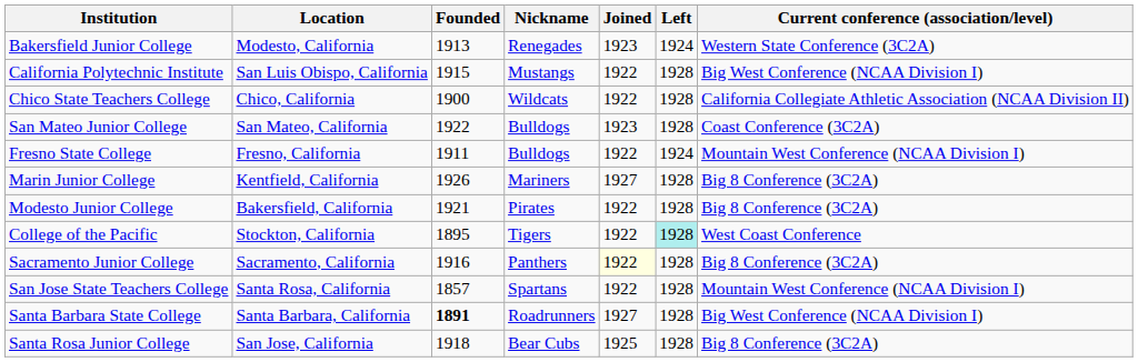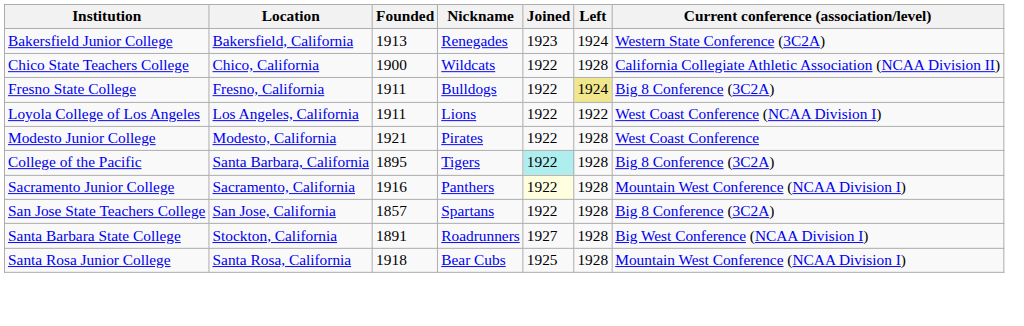Bakersfield Junior College | Location: Modesto, California -> Bakersfield, California
- row: California Polytechnic Institute | San Luis Obispo, California | 1915 | Mustangs | 1922 | 1928 | Big West Conference (NCAA Division I)
- row: San Mateo Junior College | San Mateo, California | 1922 | Bulldogs | 1923 | 1928 | Coast Conference (3C2A)
Fresno State College | Left: no background -> khaki background
Fresno State College | Current conference (association/level): Mountain West Conference (NCAA Division I) -> Big 8 Conference (3C2A)
+ row: Loyola College of Los Angeles | Los Angeles, California | 1911 | Lions | 1922 | 1922 | West Coast Conference (NCAA Division I)
- row: Marin Junior College | Kentfield, California | 1926 | Mariners | 1927 | 1928 | Big 8 Conference (3C2A)
Modesto Junior College | Location: Bakersfield, California -> Modesto, California
Modesto Junior College | Current conference (association/level): Big 8 Conference (3C2A) -> West Coast Conference
College of the Pacific | Location: Stockton, California -> Santa Barbara, California
College of the Pacific | Joined: no background -> paleturquoise background
College of the Pacific | Left: paleturquoise background -> no background
College of the Pacific | Current conference (association/level): West Coast Conference -> Big 8 Conference (3C2A)
Sacramento Junior College | Current conference (association/level): Big 8 Conference (3C2A) -> Mountain West Conference (NCAA Division I)
San Jose State Teachers College | Location: Santa Rosa, California -> San Jose, California
San Jose State Teachers College | Current conference (association/level): Mountain West Conference (NCAA Division I) -> Big 8 Conference (3C2A)
Santa Barbara State College | Location: Santa Barbara, California -> Stockton, California
Santa Barbara State College | Founded: bold -> normal
Santa Rosa Junior College | Location: San Jose, California -> Santa Rosa, California
Santa Rosa Junior College | Current conference (association/level): Big 8 Conference (3C2A) -> Mountain West Conference (NCAA Division I)
